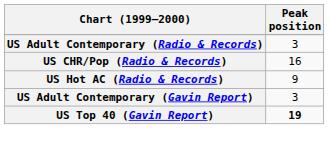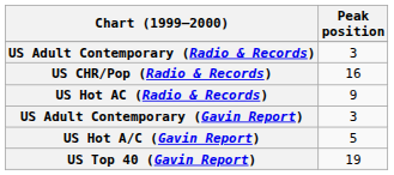+ row: US Hot A/C (Gavin Report) | 5
US Top 40 (Gavin Report) | Peak position: bold -> normal
